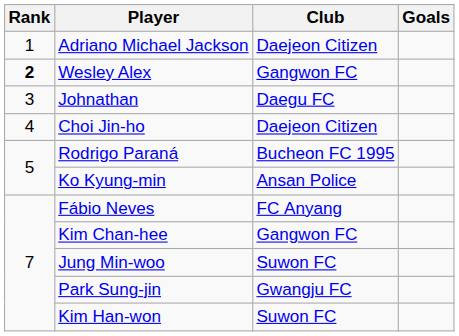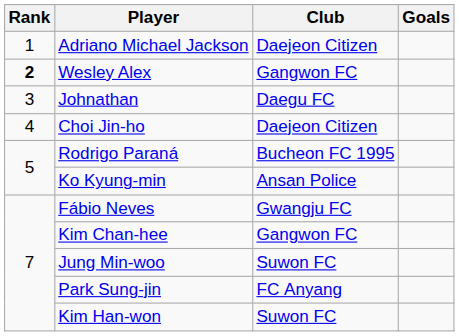Fábio Neves | Club: FC Anyang -> Gwangju FC
Park Sung-jin | Club: Gwangju FC -> FC Anyang
